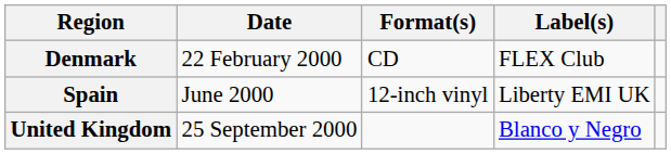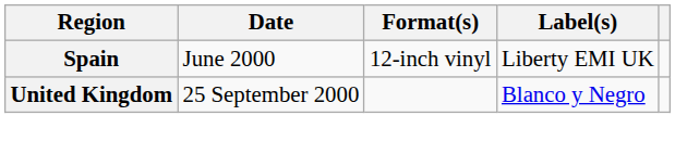- row: Denmark | 22 February 2000 | CD | FLEX Club
